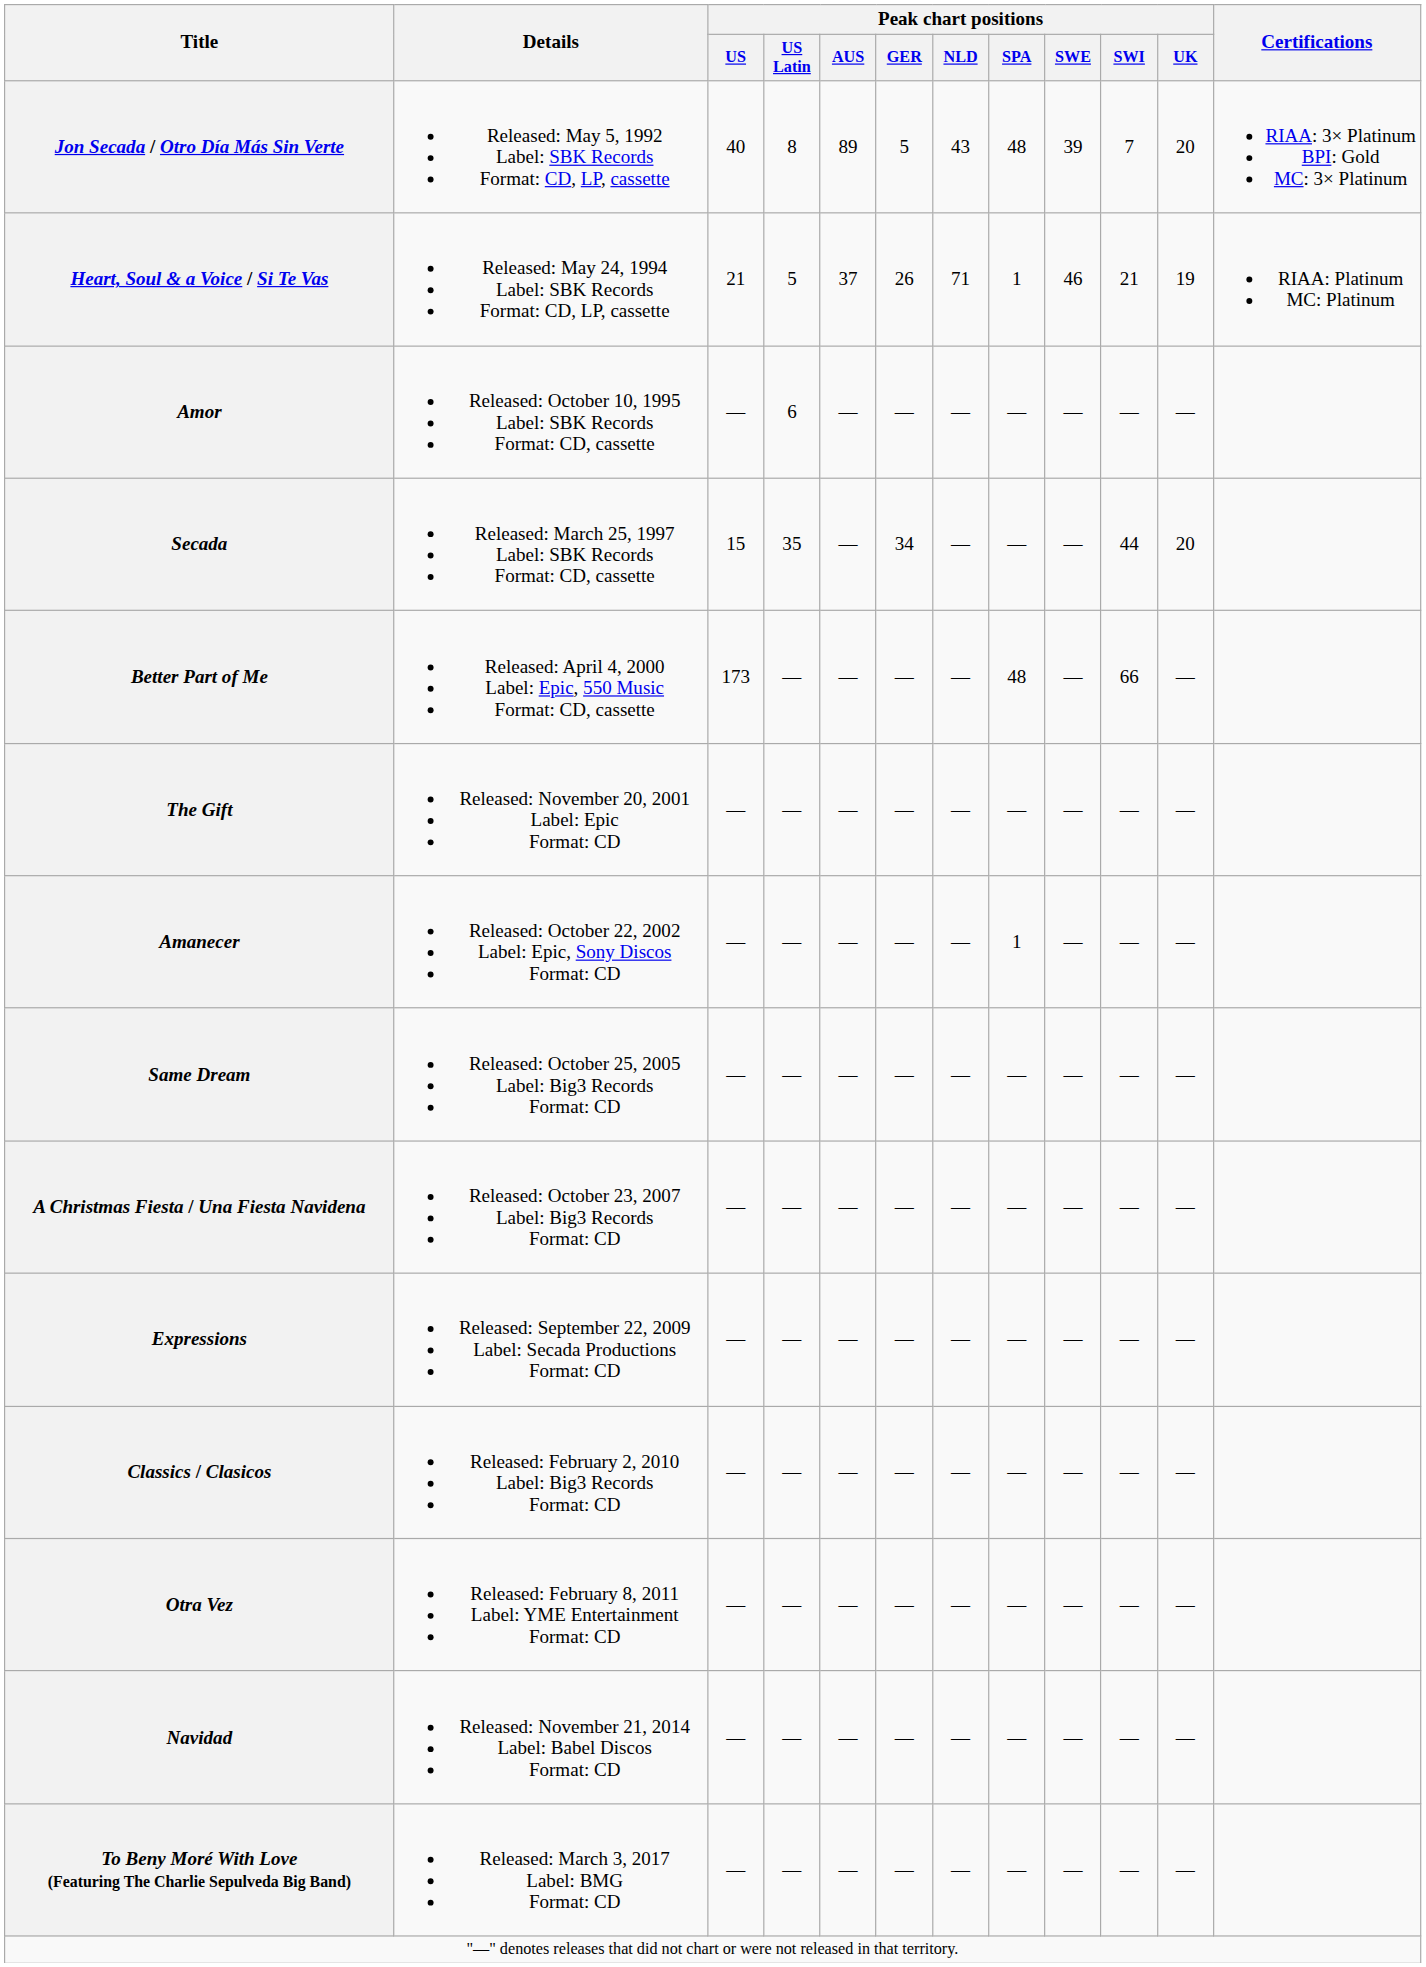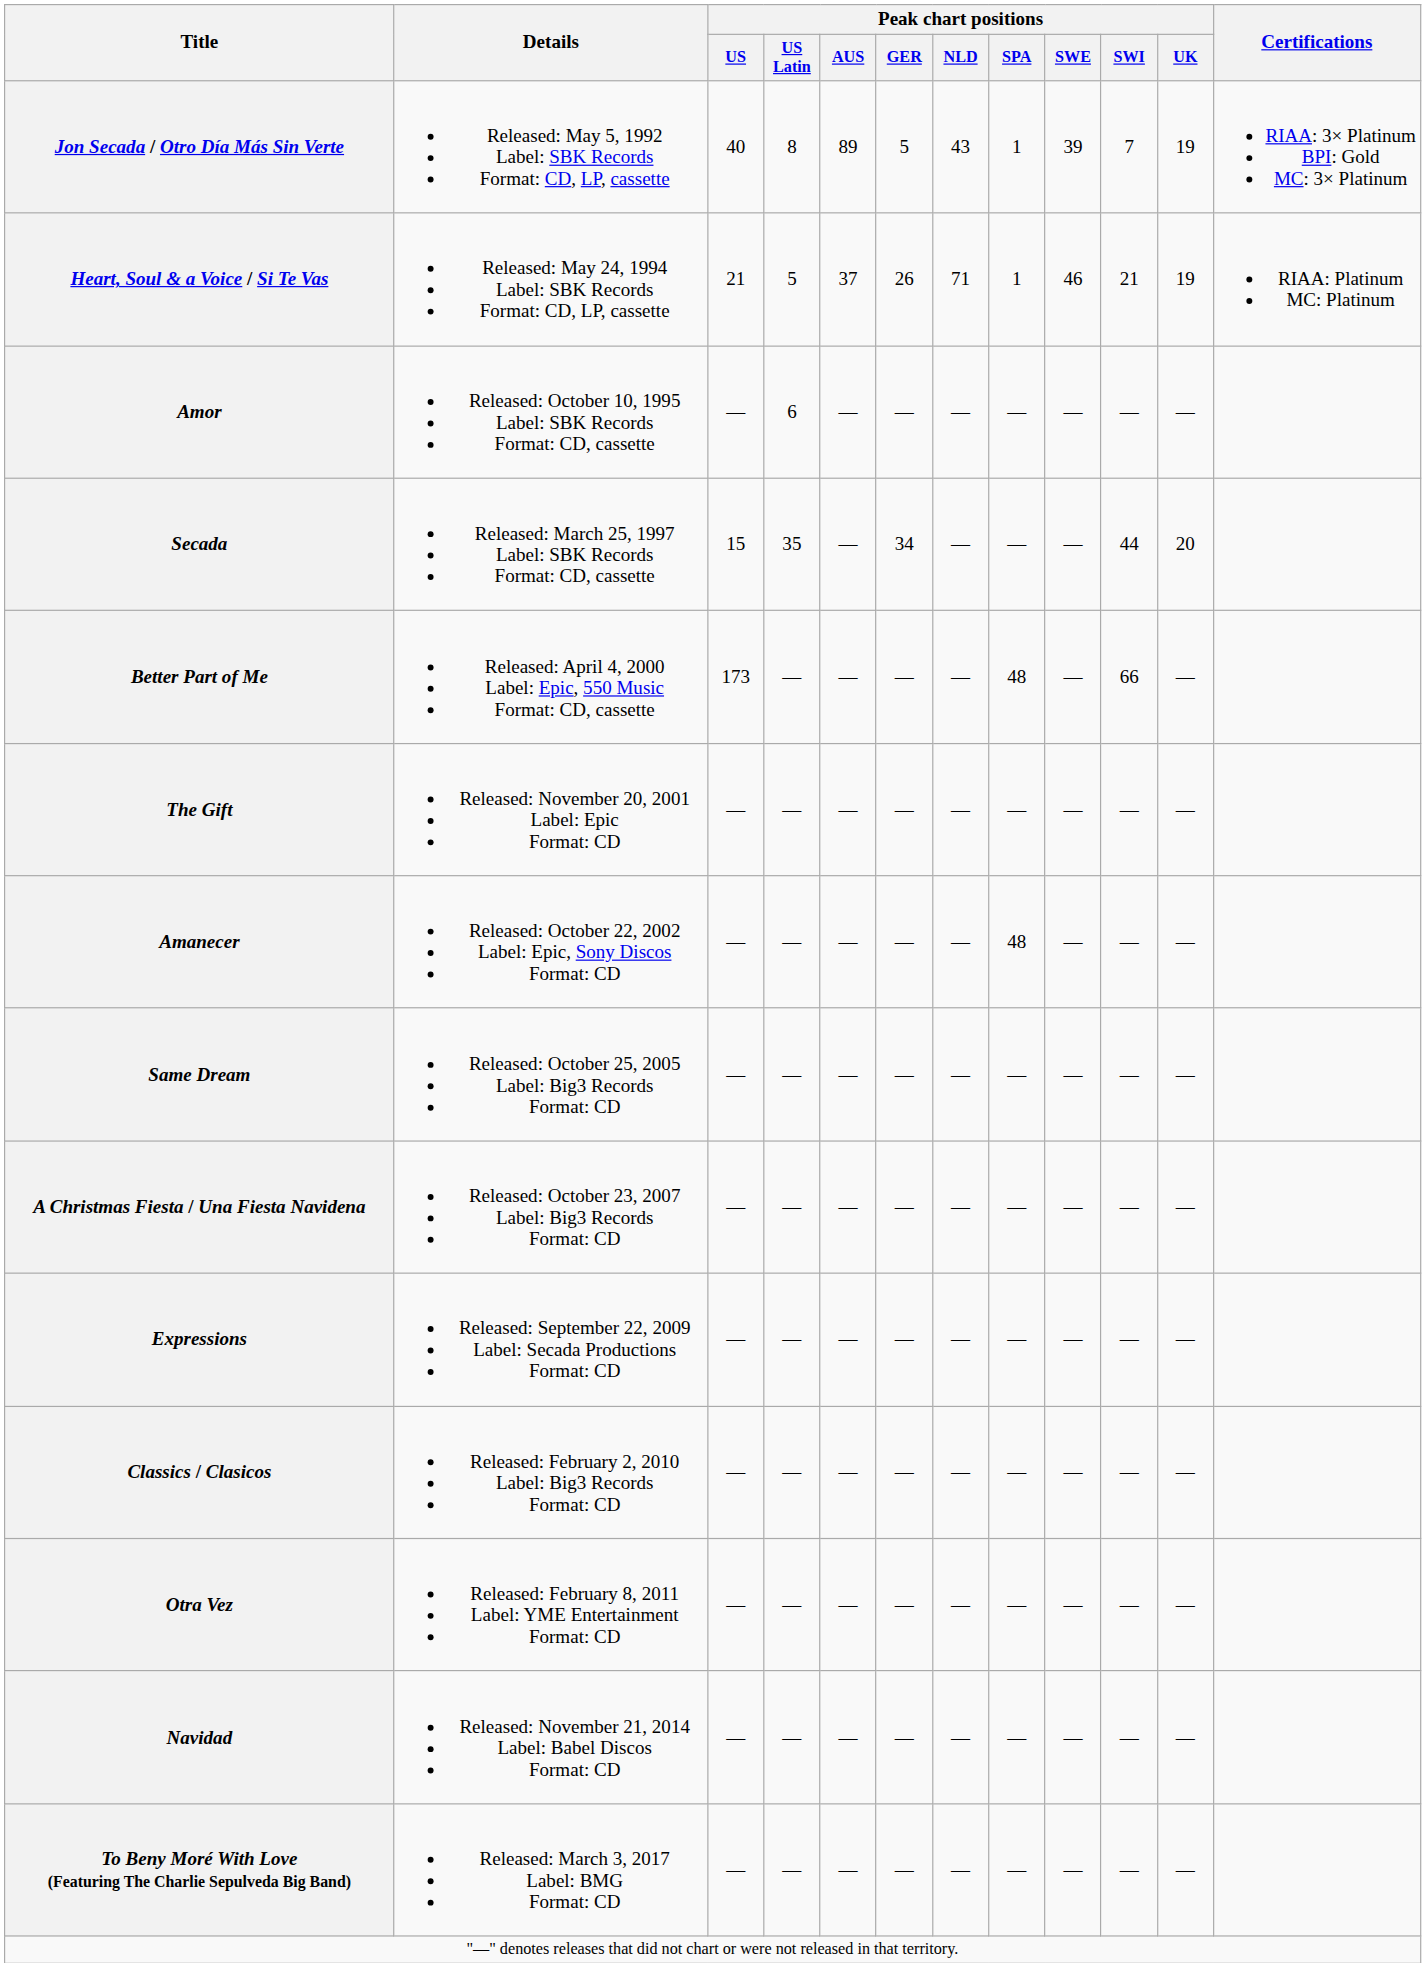Jon Secada / Otro Día Más Sin Verte | Peak chart positions / SPA: 48 -> 1
Jon Secada / Otro Día Más Sin Verte | Peak chart positions / UK: 20 -> 19
Amanecer | Peak chart positions / SPA: 1 -> 48
